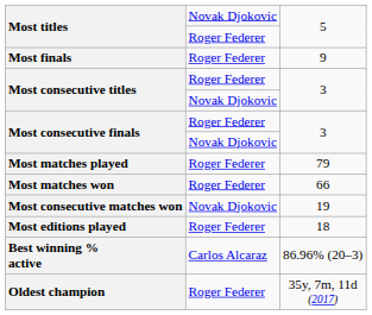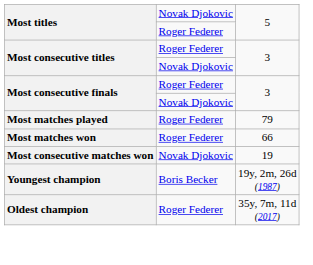- row: Most finals | Roger Federer | 9
- row: Most editions played | Roger Federer | 18
- row: Best winning % active | Carlos Alcaraz | 86.96% (20–3)
+ row: Youngest champion | Boris Becker | 19y, 2m, 26d (1987)
